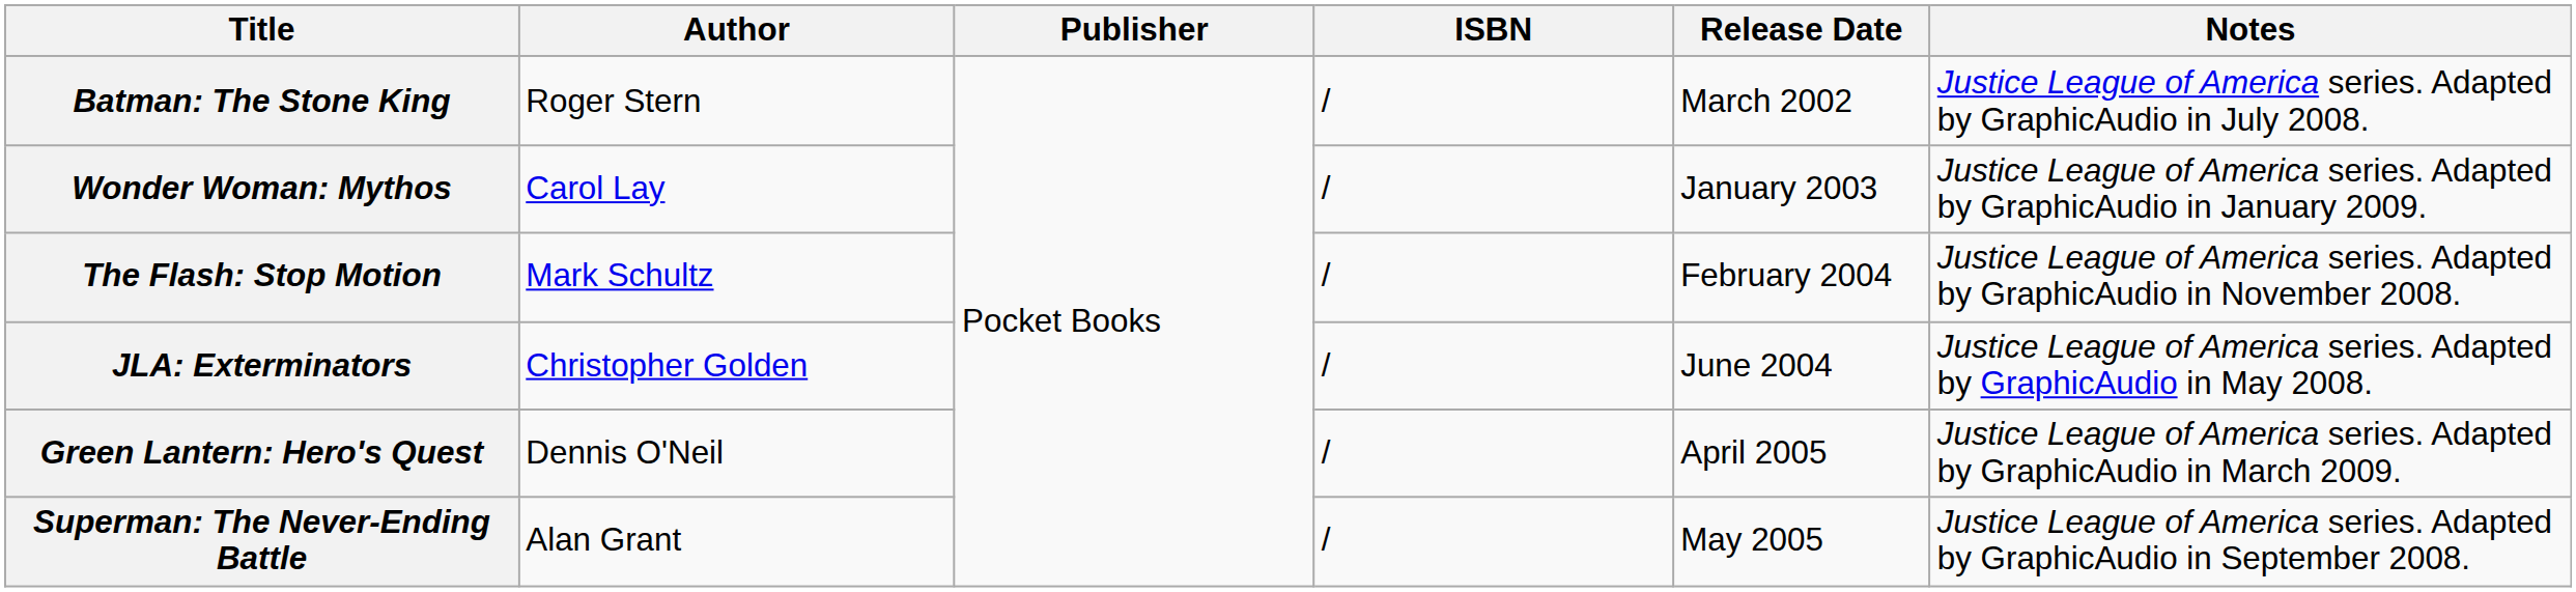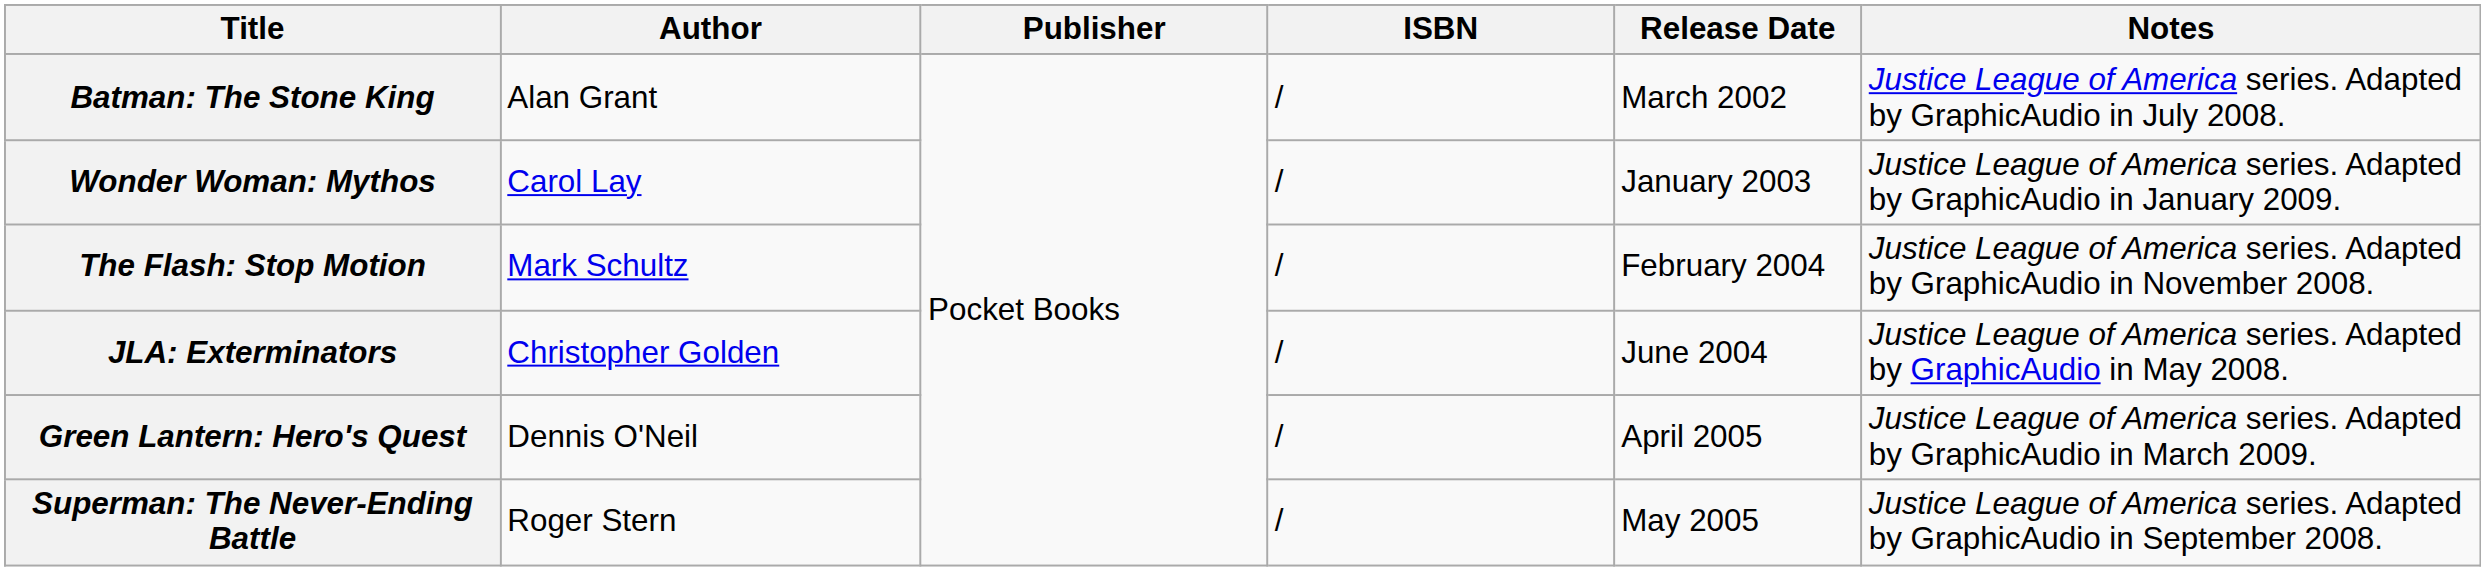Batman: The Stone King | Author: Roger Stern -> Alan Grant
Superman: The Never-Ending Battle | Author: Alan Grant -> Roger Stern
